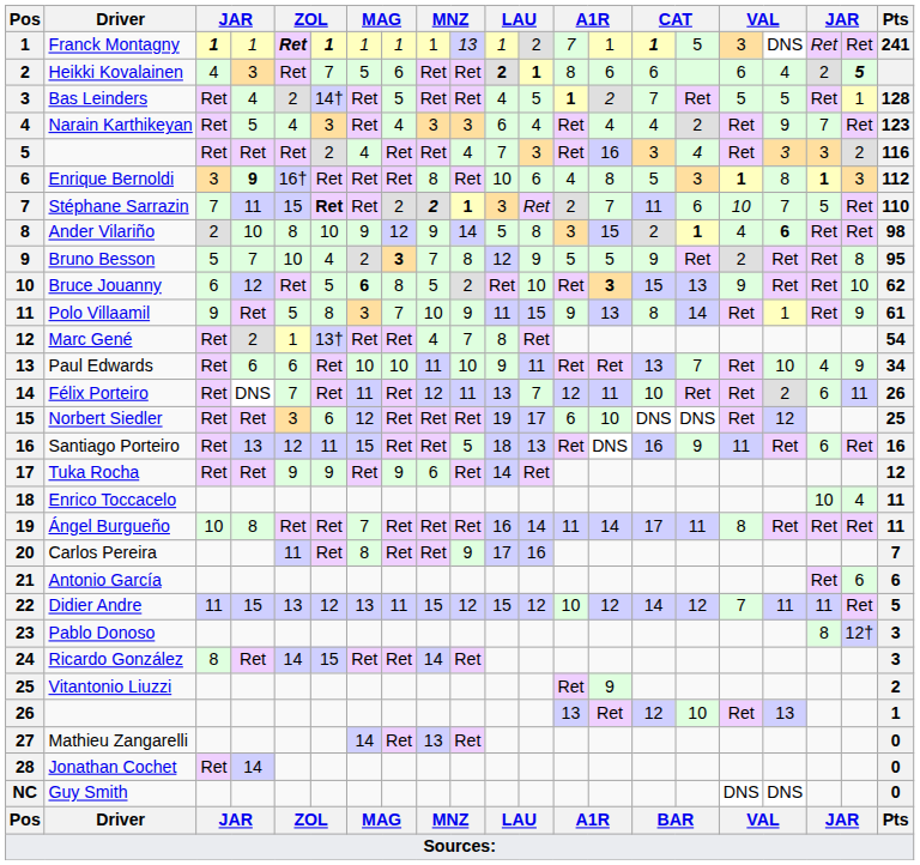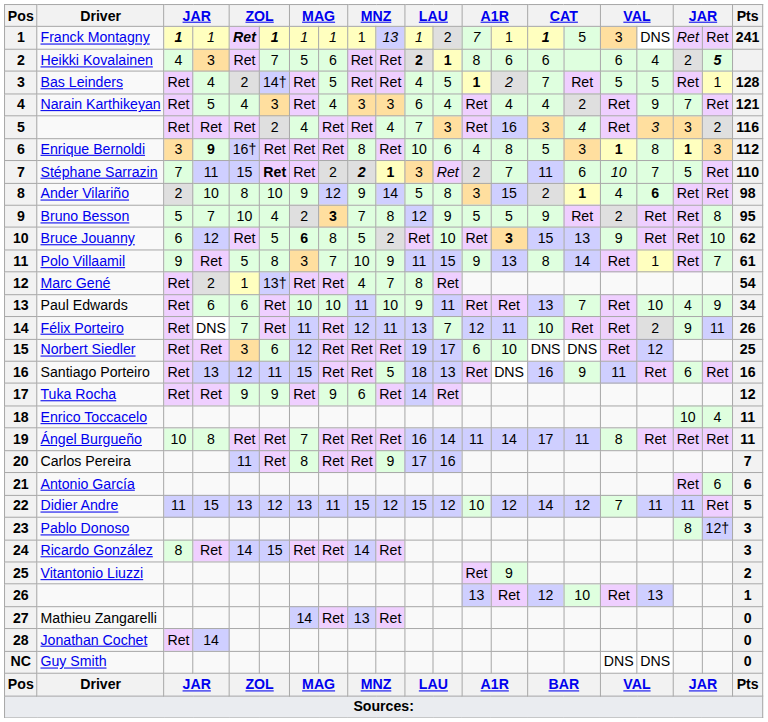Narain Karthikeyan | Pts: 123 -> 121
Polo Villaamil | column 20: 9 -> 7
Félix Porteiro | column 19: 6 -> 9
